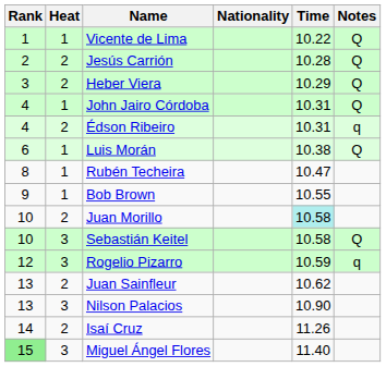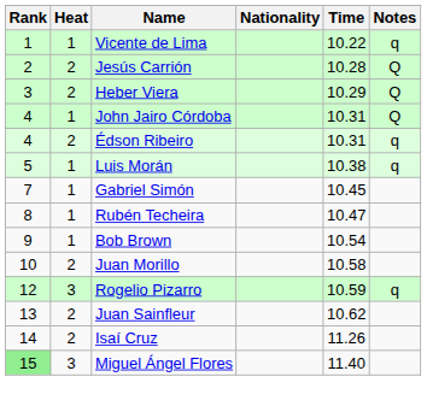Vicente de Lima | Notes: Q -> q
Luis Morán | Rank: 6 -> 5
Luis Morán | Notes: Q -> q
+ row: 7 | 1 | Gabriel Simón | 10.45
Bob Brown | Time: 10.55 -> 10.54
Juan Morillo | Time: paleturquoise background -> no background
- row: 10 | 3 | Sebastián Keitel | 10.58 | Q
- row: 13 | 3 | Nilson Palacios | 10.90
